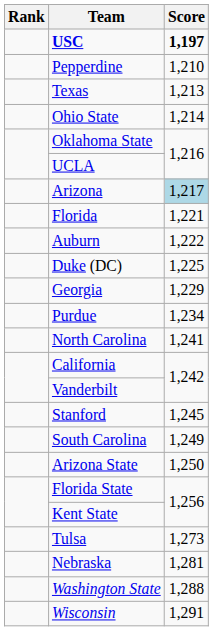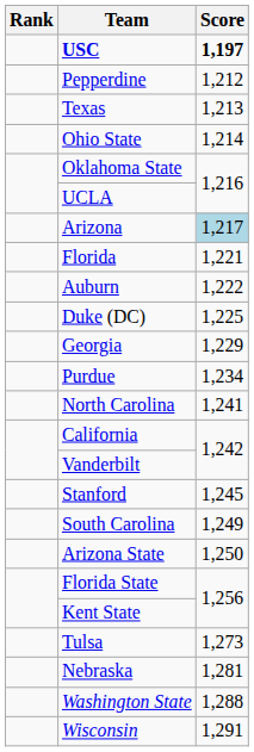Pepperdine | Score: 1,210 -> 1,212
